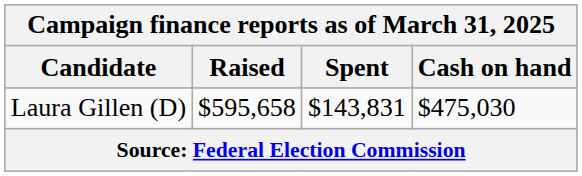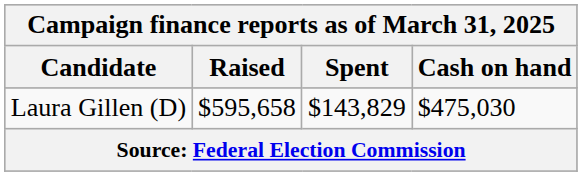Laura Gillen (D) | Spent: $143,831 -> $143,829
